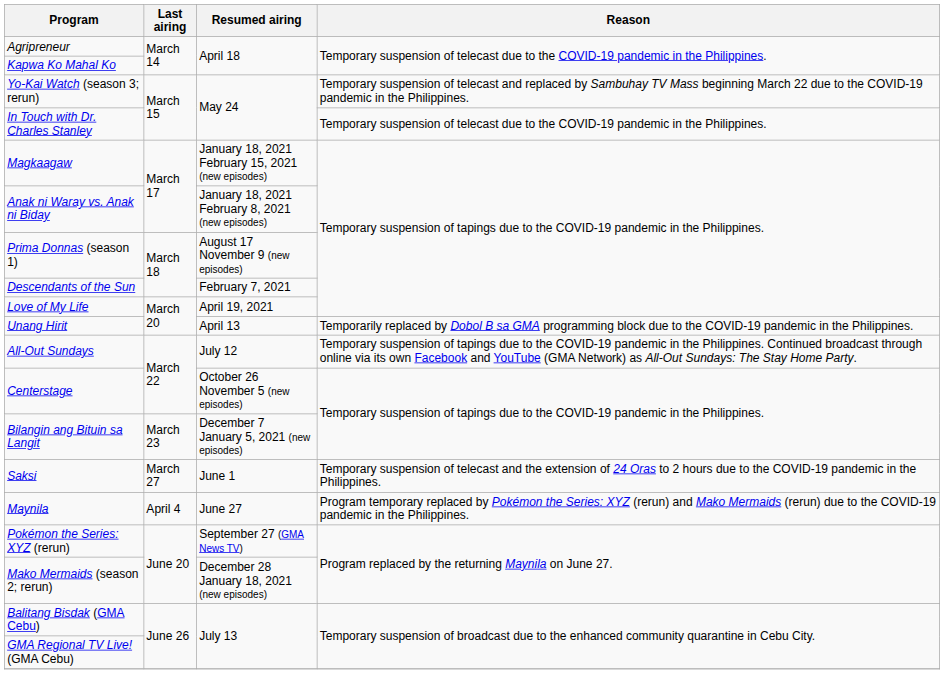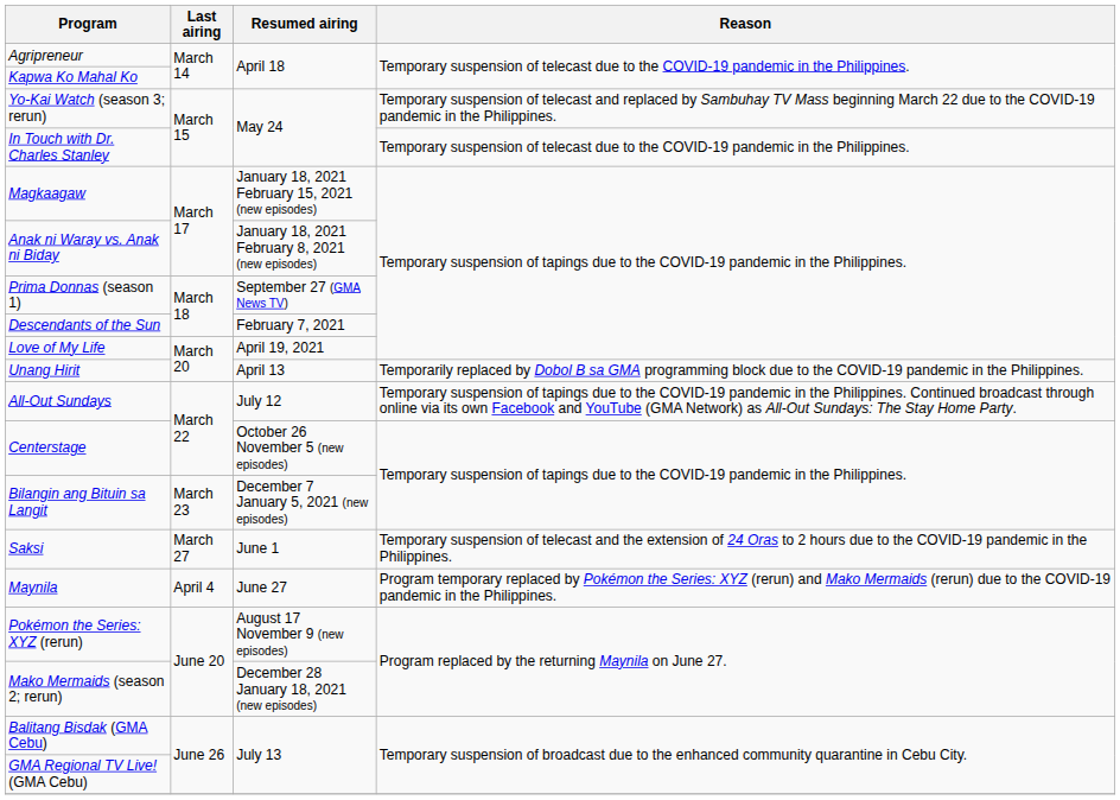Prima Donnas (season 1) | Resumed airing: August 17 November 9 (new episodes) -> September 27 (GMA News TV)
Pokémon the Series: XYZ (rerun) | Resumed airing: September 27 (GMA News TV) -> August 17 November 9 (new episodes)
